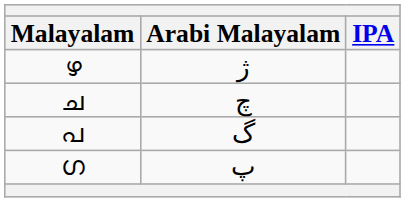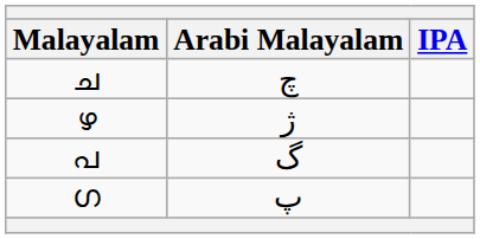rows swapped: ഴ <-> ച
